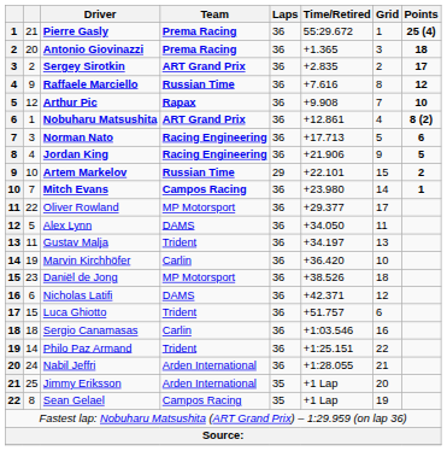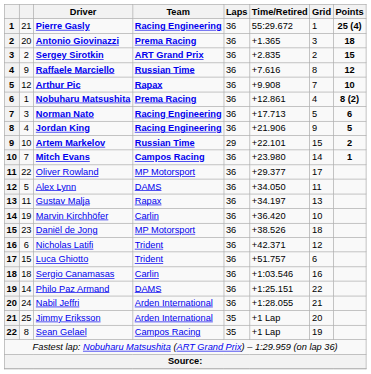Pierre Gasly | Team: Prema Racing -> Racing Engineering
Sergey Sirotkin | Points: 17 -> 15
Nobuharu Matsushita | Team: ART Grand Prix -> Prema Racing
Gustav Malja | Team: Trident -> Rapax
Nicholas Latifi | Team: DAMS -> Trident
Philo Paz Armand | Team: Trident -> DAMS
